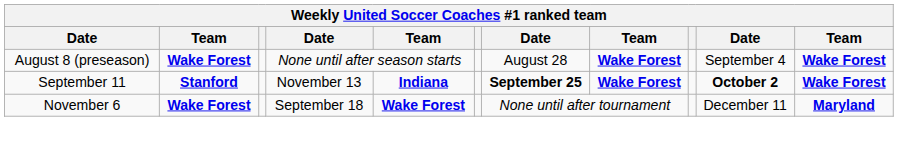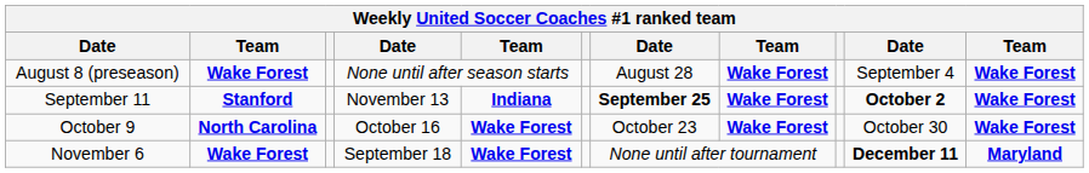+ row: October 9 | North Carolina | October 16 | Wake Forest | October 23 | Wake Forest | October 30 | Wake Forest
November 6 | column 10: normal -> bold
